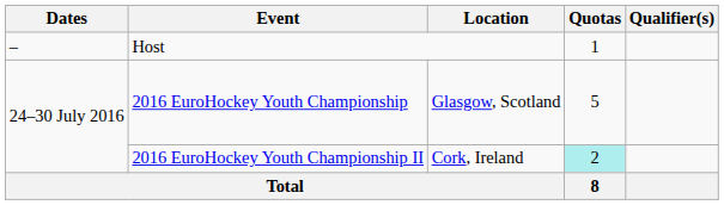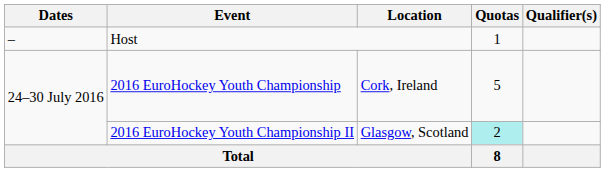2016 EuroHockey Youth Championship | Location: Glasgow, Scotland -> Cork, Ireland
2016 EuroHockey Youth Championship II | Location: Cork, Ireland -> Glasgow, Scotland
